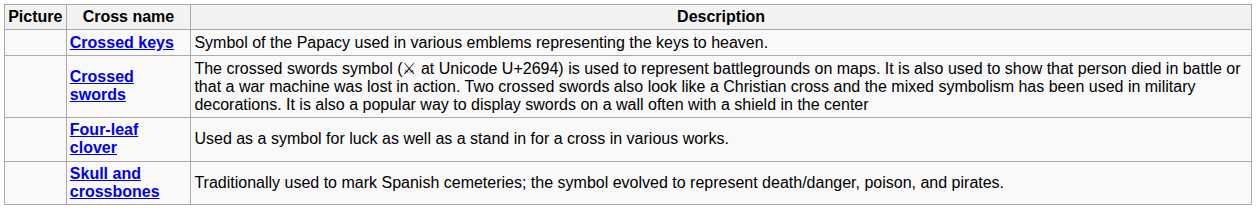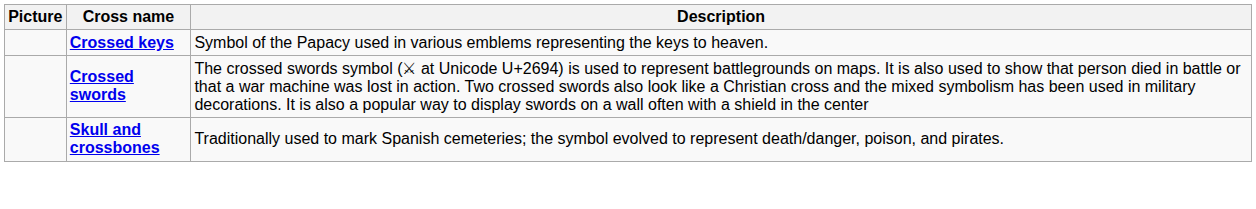- row: Four-leaf clover | Used as a symbol for luck as well as a stand in for a cross in various works.
